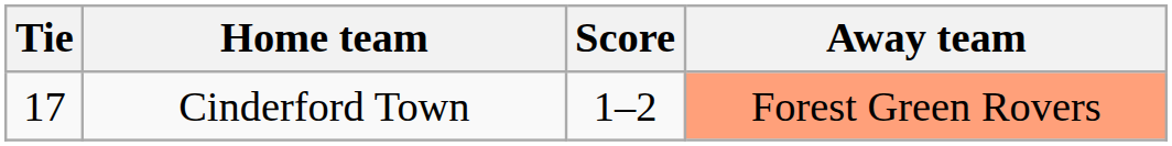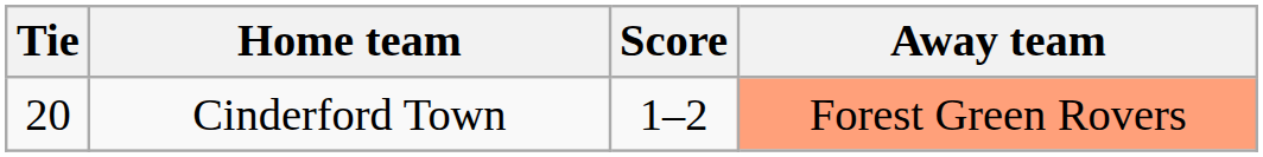Cinderford Town | Tie: 17 -> 20
